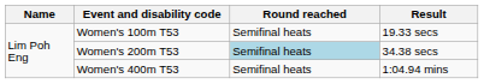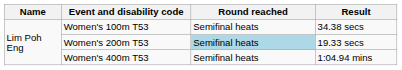Women's 100m T53 | Result: 19.33 secs -> 34.38 secs
Women's 200m T53 | Result: 34.38 secs -> 19.33 secs
